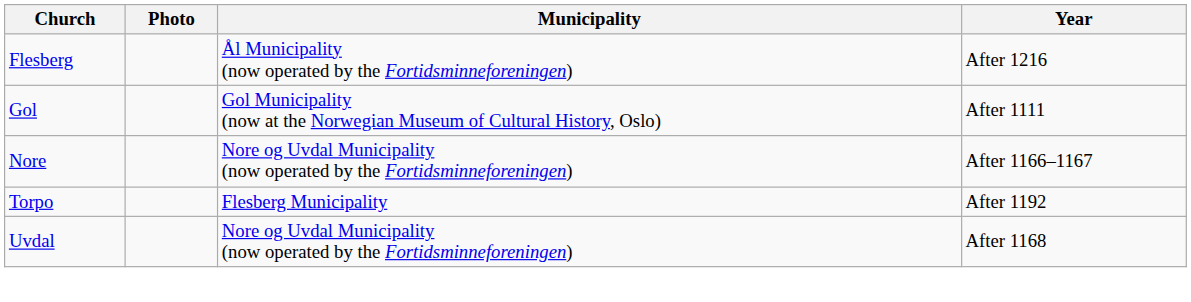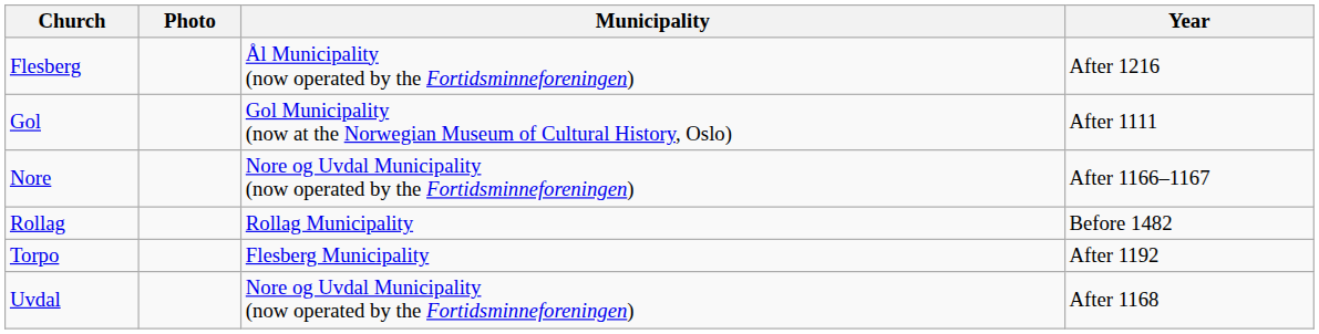+ row: Rollag | Rollag Municipality | Before 1482
